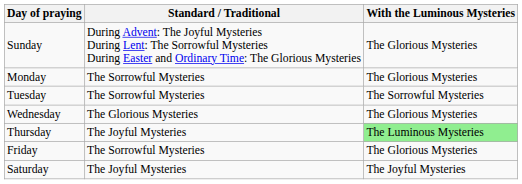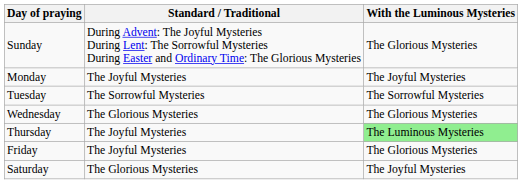Monday | Standard / Traditional: The Sorrowful Mysteries -> The Joyful Mysteries
Monday | With the Luminous Mysteries: The Glorious Mysteries -> The Joyful Mysteries
Friday | Standard / Traditional: The Sorrowful Mysteries -> The Joyful Mysteries
Saturday | Standard / Traditional: The Joyful Mysteries -> The Glorious Mysteries
